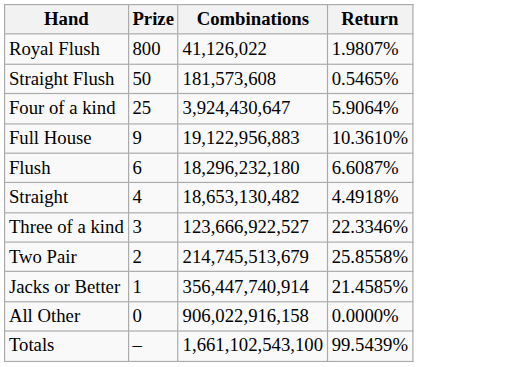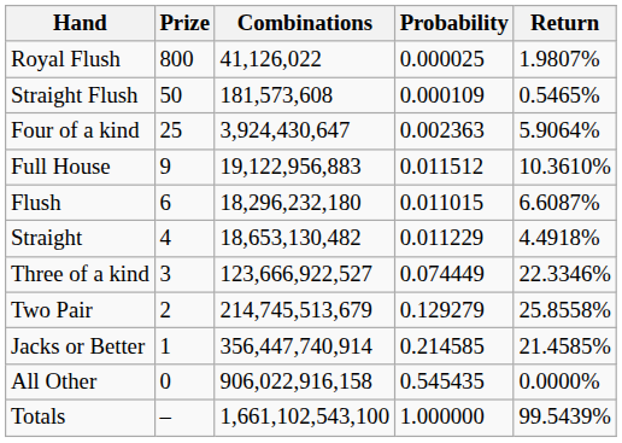+ column: Probability | 0.000025 | 0.000109 | 0.002363 | 0.011512 | 0.011015 | 0.011229 | 0.074449 | 0.129279 | 0.214585 | 0.545435 | 1.000000
